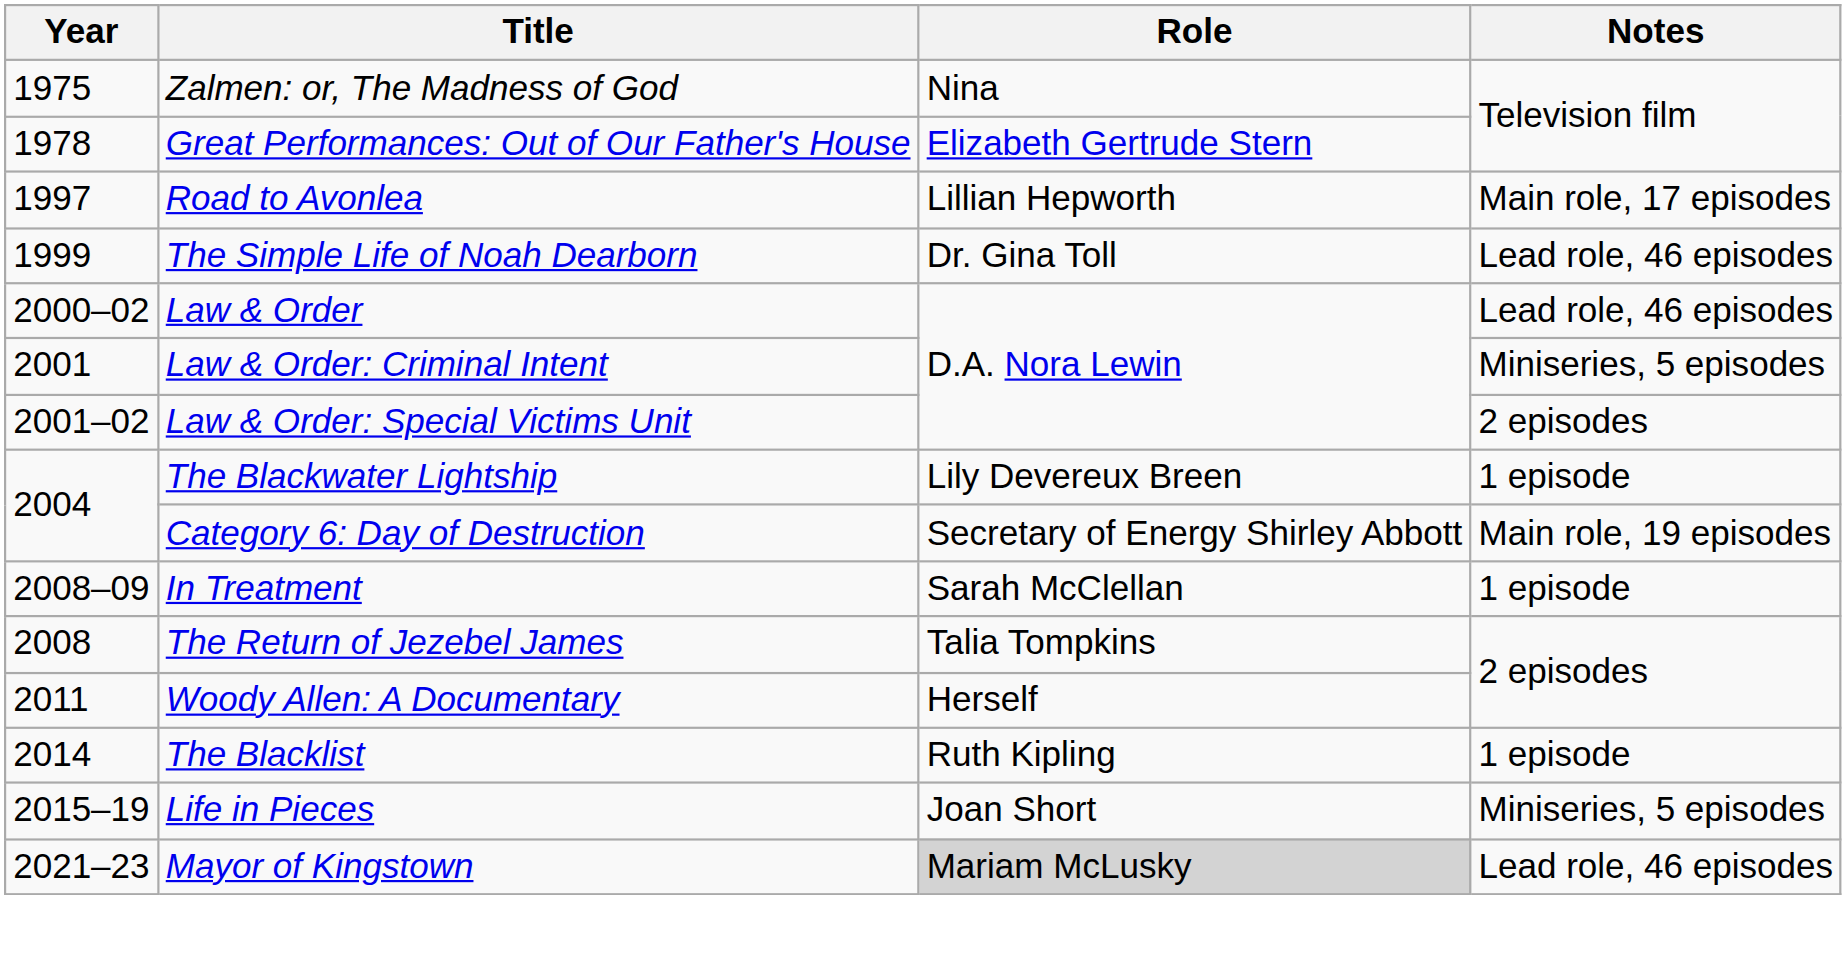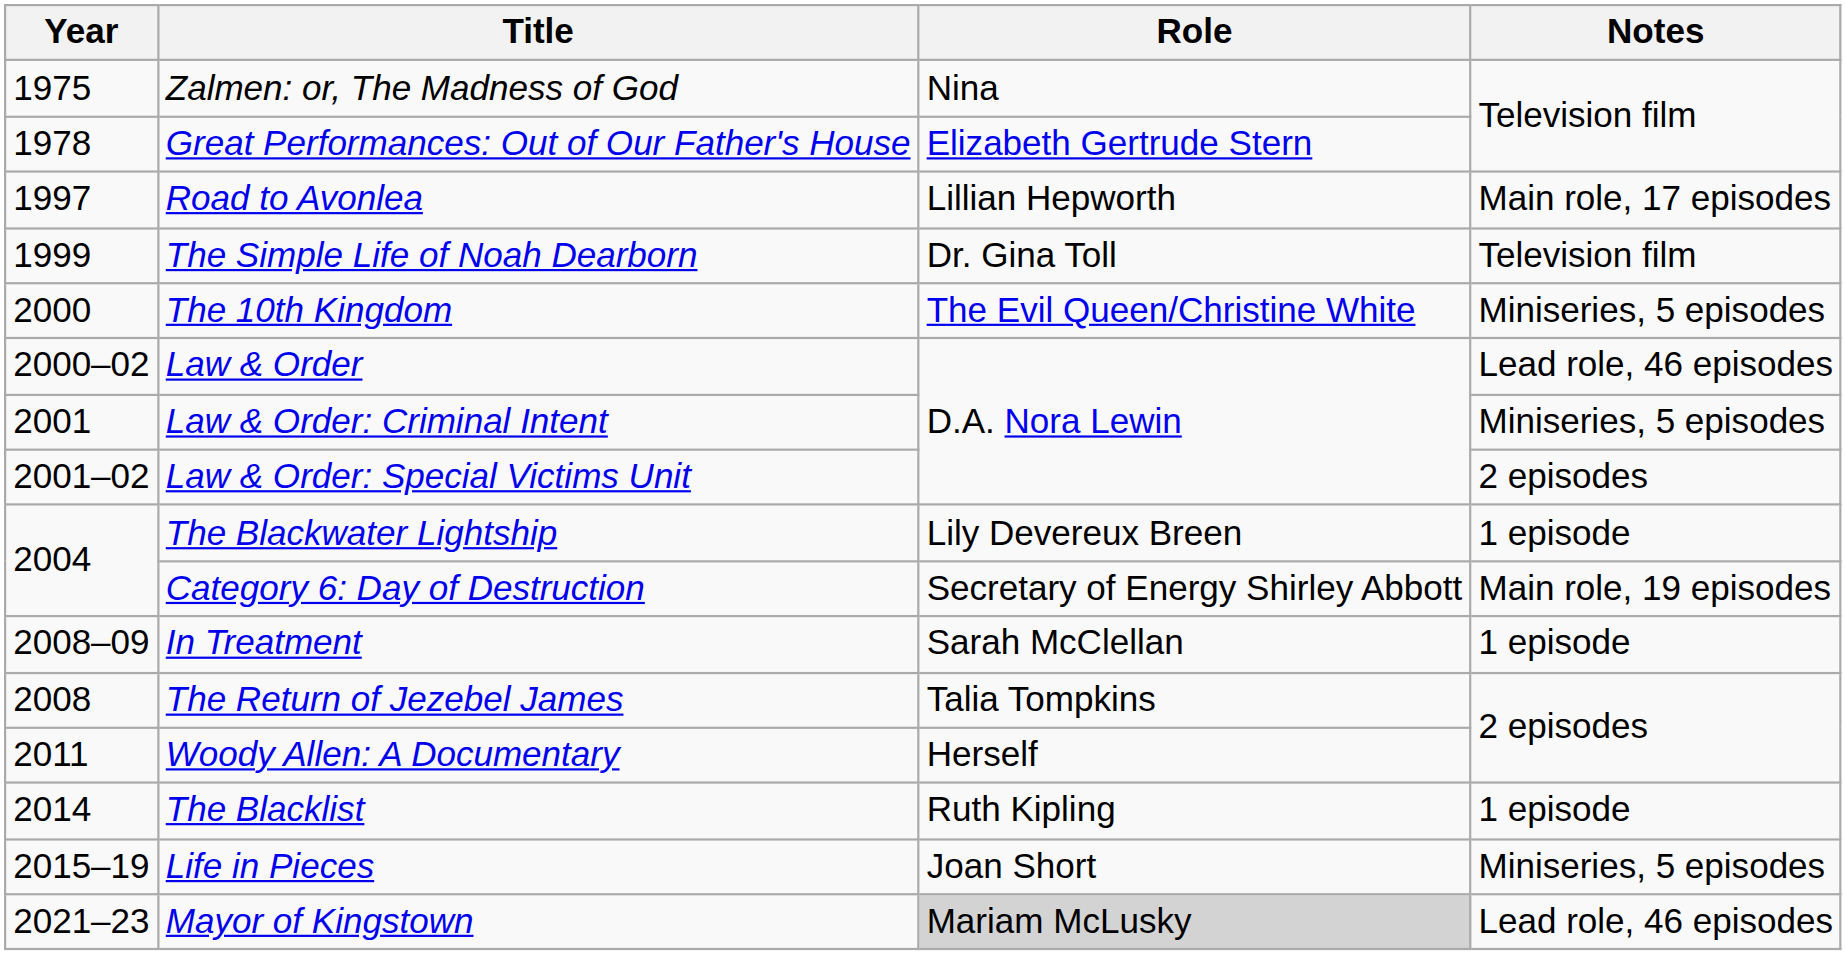The Simple Life of Noah Dearborn | Notes: Lead role, 46 episodes -> Television film
+ row: 2000 | The 10th Kingdom | The Evil Queen/Christine White | Miniseries, 5 episodes
